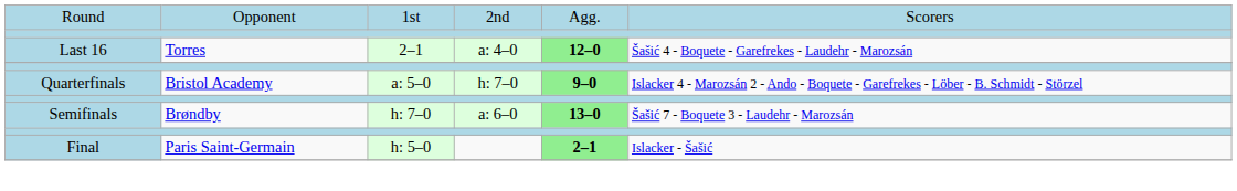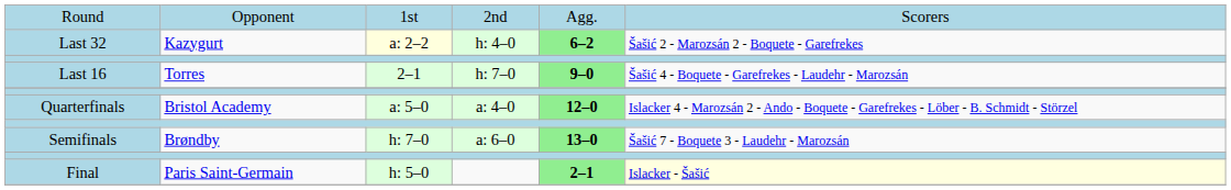+ row: Last 32 | Kazygurt | a: 2–2 | h: 4–0 | 6–2 | Šašić 2 - Marozsán 2 - Boquete - Garefrekes
Last 16 | column 4: a: 4–0 -> h: 7–0
Last 16 | column 5: 12–0 -> 9–0
Quarterfinals | column 4: h: 7–0 -> a: 4–0
Quarterfinals | column 5: 9–0 -> 12–0
Final | column 6: no background -> lightyellow background
